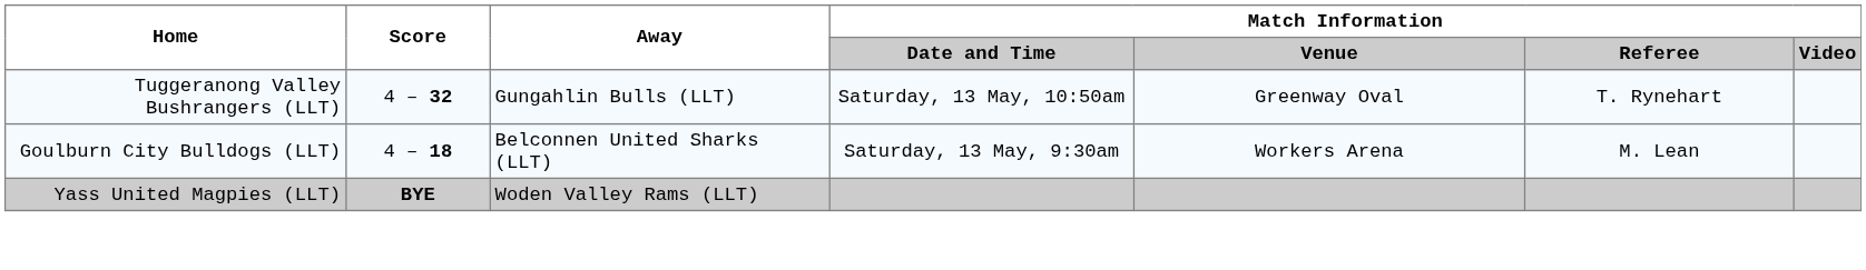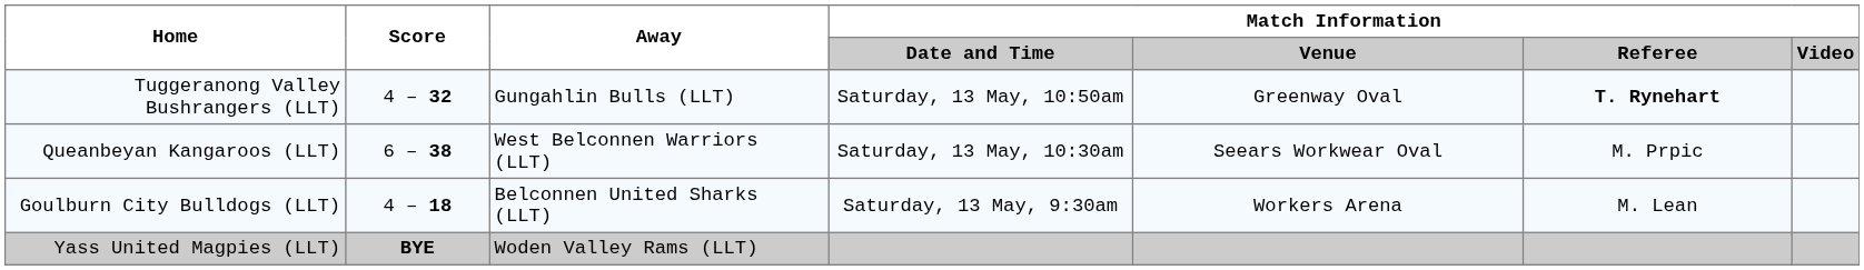Tuggeranong Valley Bushrangers (LLT) | Match Information / Referee: normal -> bold
+ row: Queanbeyan Kangaroos (LLT) | 6 – 38 | West Belconnen Warriors (LLT) | Saturday, 13 May, 10:30am | Seears Workwear Oval | M. Prpic
